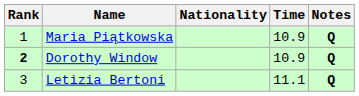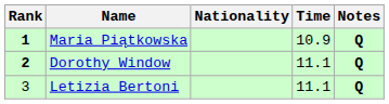Maria Piątkowska | Rank: normal -> bold
Dorothy Window | Time: 10.9 -> 11.1
